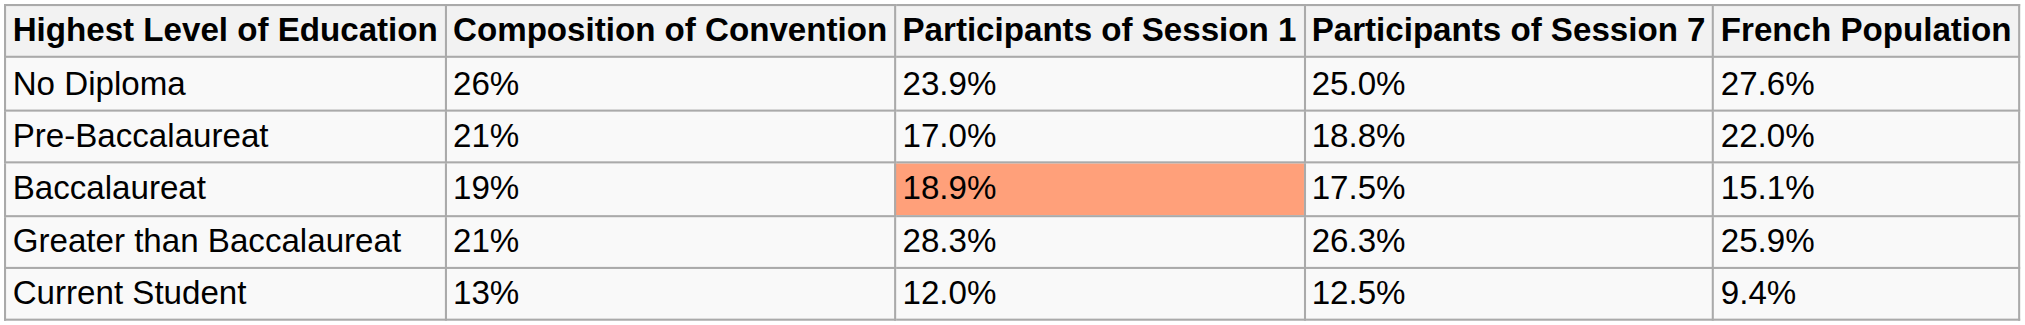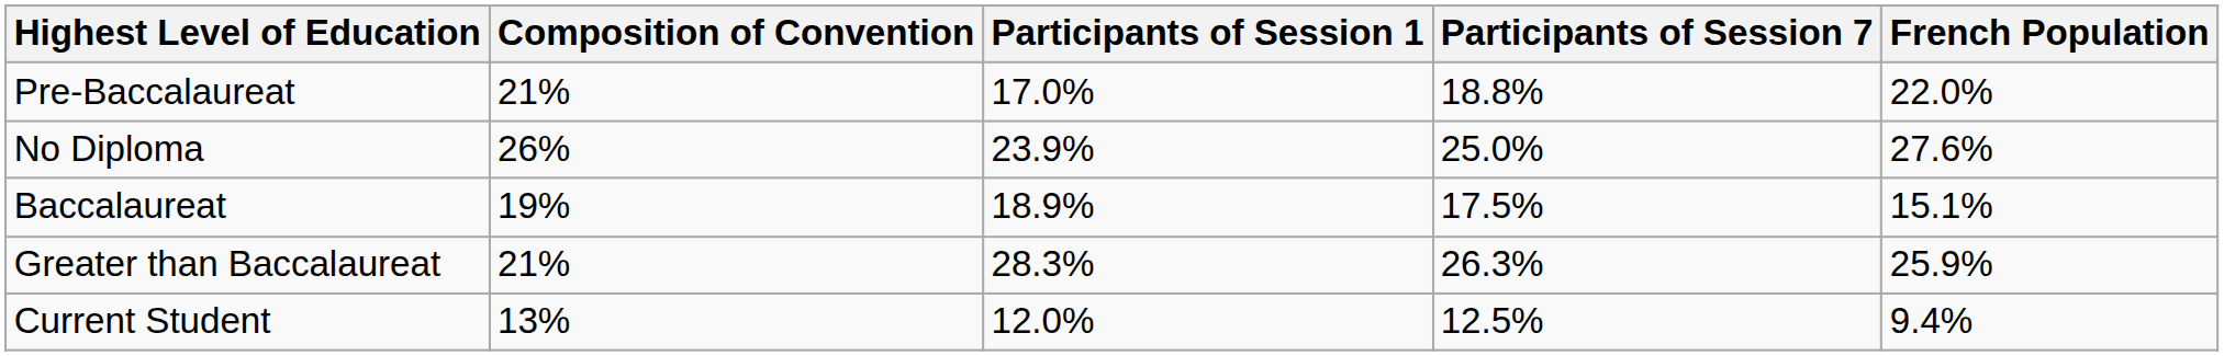rows swapped: No Diploma <-> Pre-Baccalaureat
Baccalaureat | Participants of Session 1: lightsalmon background -> no background
